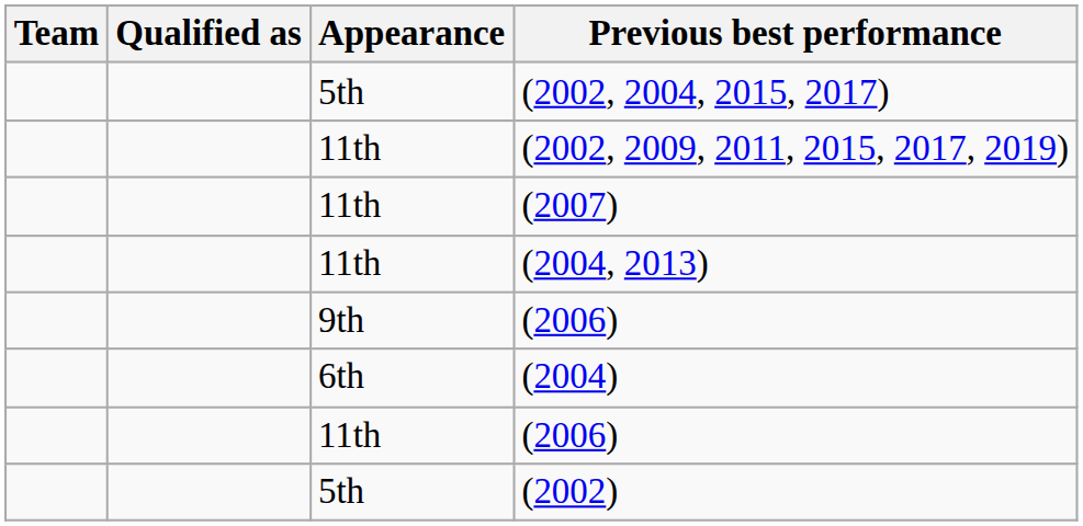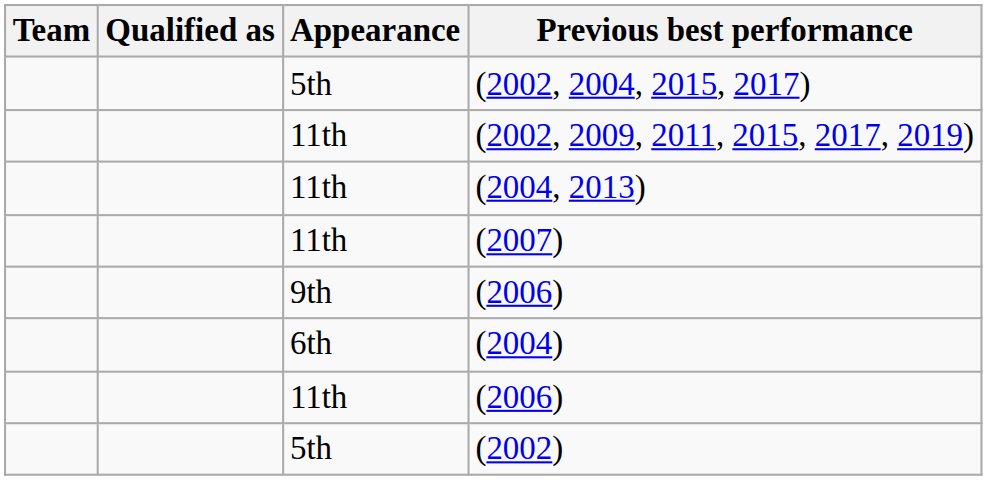rows swapped: (2007) <-> (2004, 2013)
